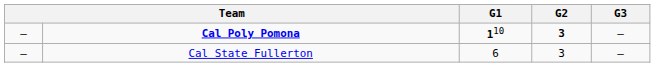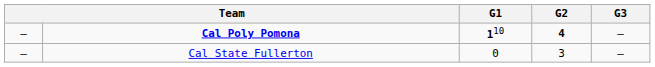Cal Poly Pomona | G2: 3 -> 4
Cal State Fullerton | G1: 6 -> 0
